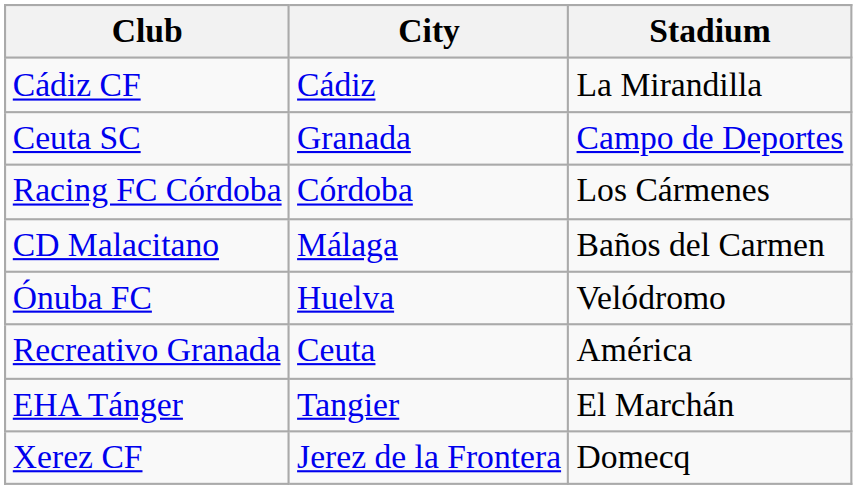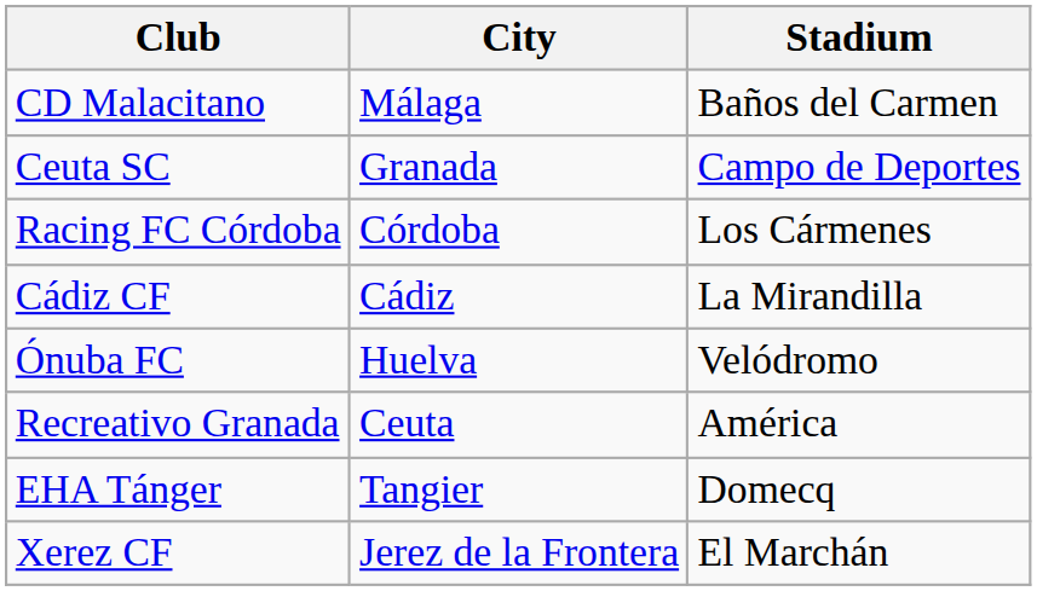rows swapped: Cádiz CF <-> CD Malacitano
EHA Tánger | Stadium: El Marchán -> Domecq
Xerez CF | Stadium: Domecq -> El Marchán
